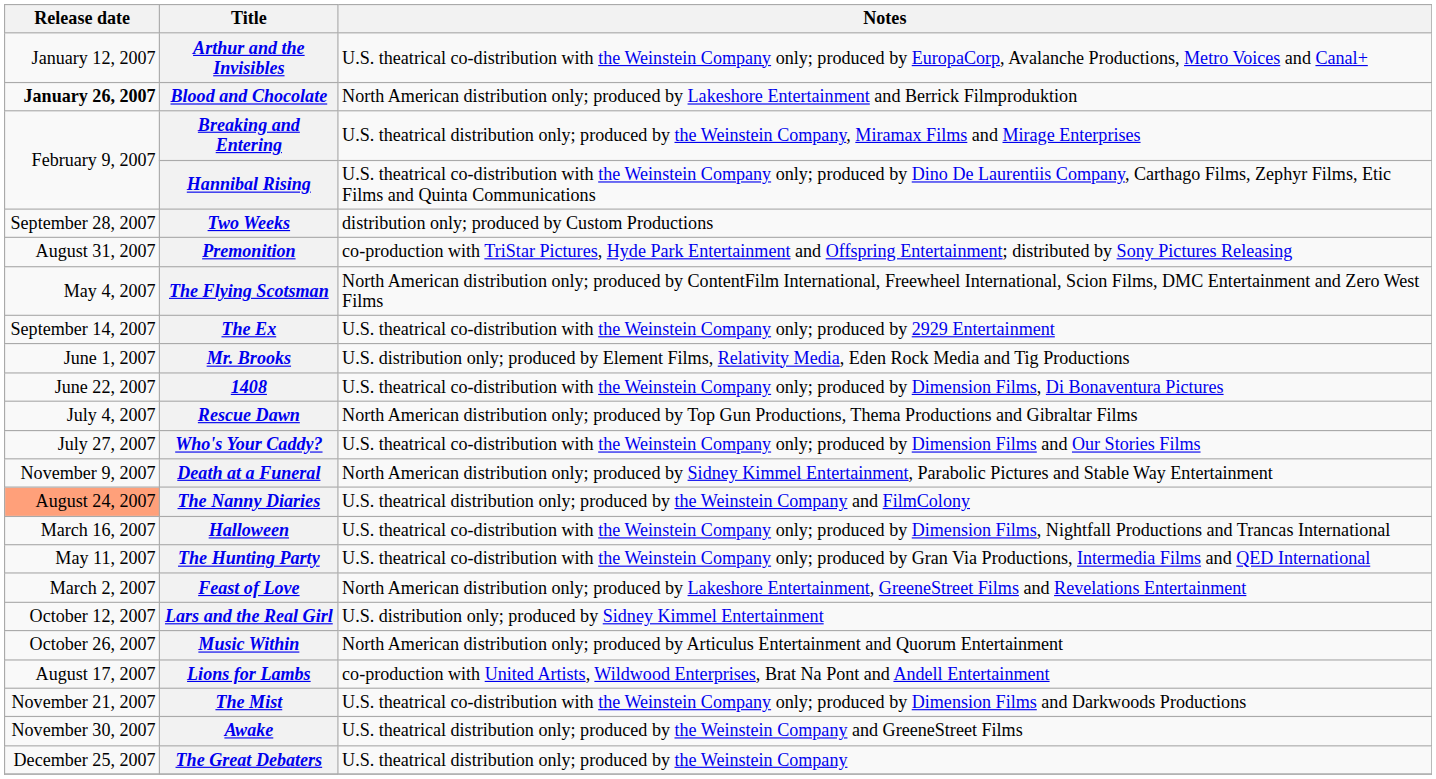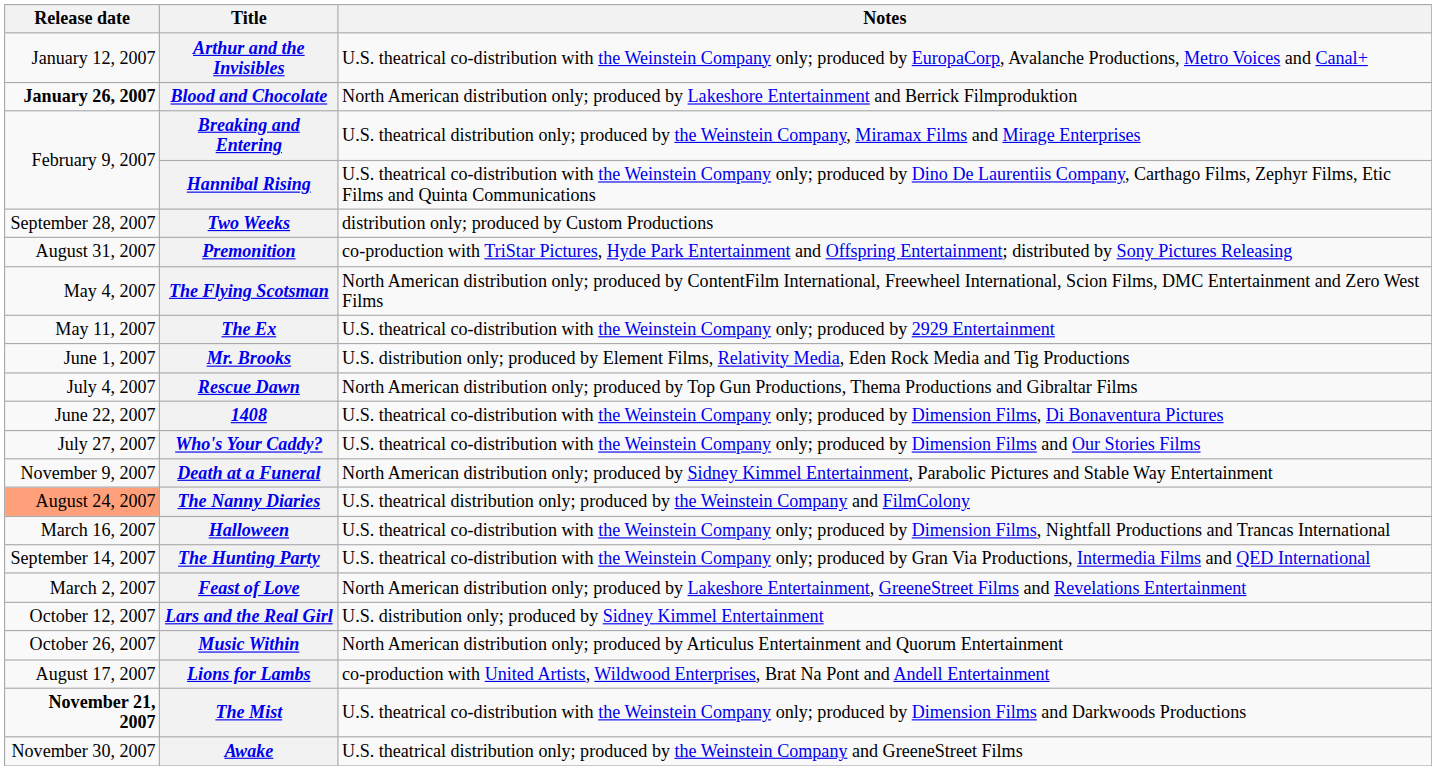The Ex | Release date: September 14, 2007 -> May 11, 2007
rows swapped: 1408 <-> Rescue Dawn
The Hunting Party | Release date: May 11, 2007 -> September 14, 2007
The Mist | Release date: normal -> bold
- row: December 25, 2007 | The Great Debaters | U.S. theatrical distribution only; produced by the Weinstein Company
